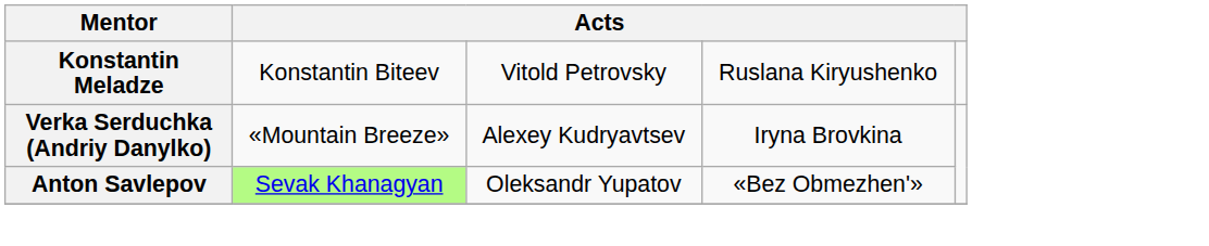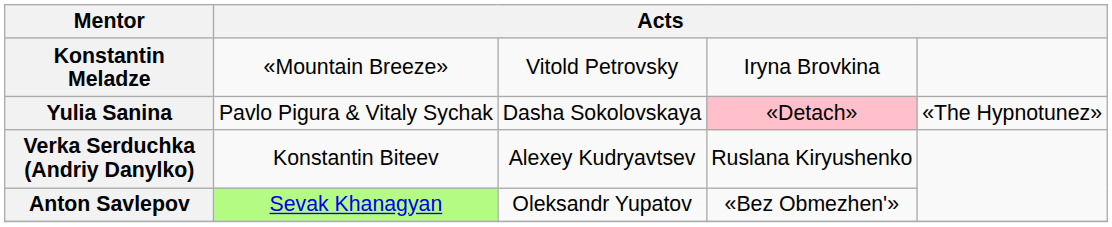Konstantin Meladze | column 2: Konstantin Biteev -> «Mountain Breeze»
Konstantin Meladze | column 4: Ruslana Kiryushenko -> Iryna Brovkina
+ row: Yulia Sanina | Pavlo Pigura & Vitaly Sychak | Dasha Sokolovskaya | «Detach» | «The Hypnotunez»
Verka Serduchka (Andriy Danylko) | column 2: «Mountain Breeze» -> Konstantin Biteev
Verka Serduchka (Andriy Danylko) | column 4: Iryna Brovkina -> Ruslana Kiryushenko
